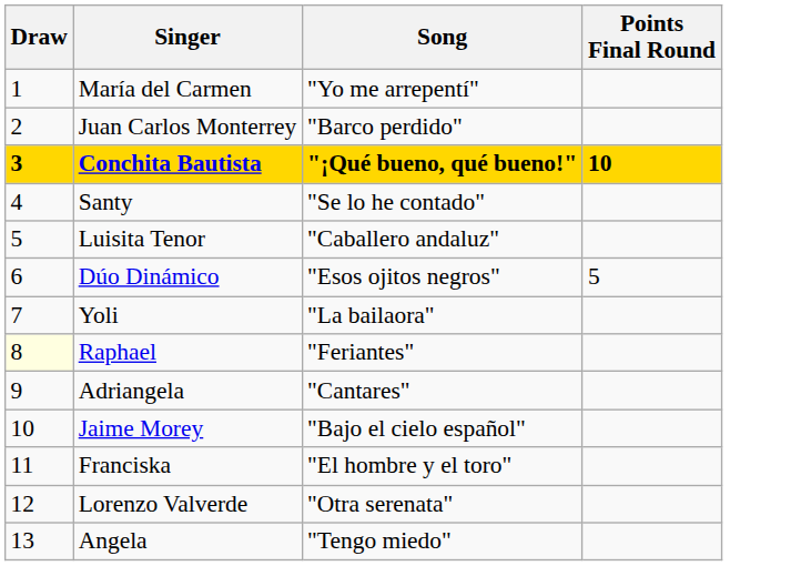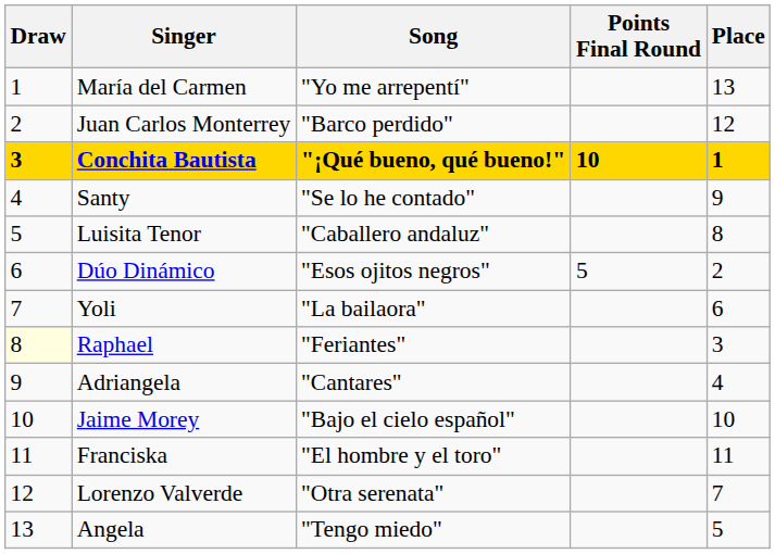+ column: Place | 13 | 12 | 1 | 9 | 8 | 2 | 6 | 3 | 4 | 10 | 11 | 7 | 5
